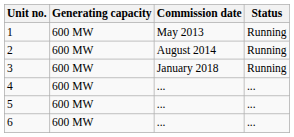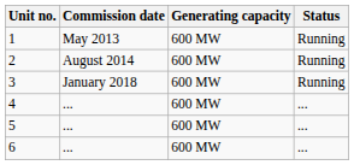columns swapped: Generating capacity <-> Commission date
